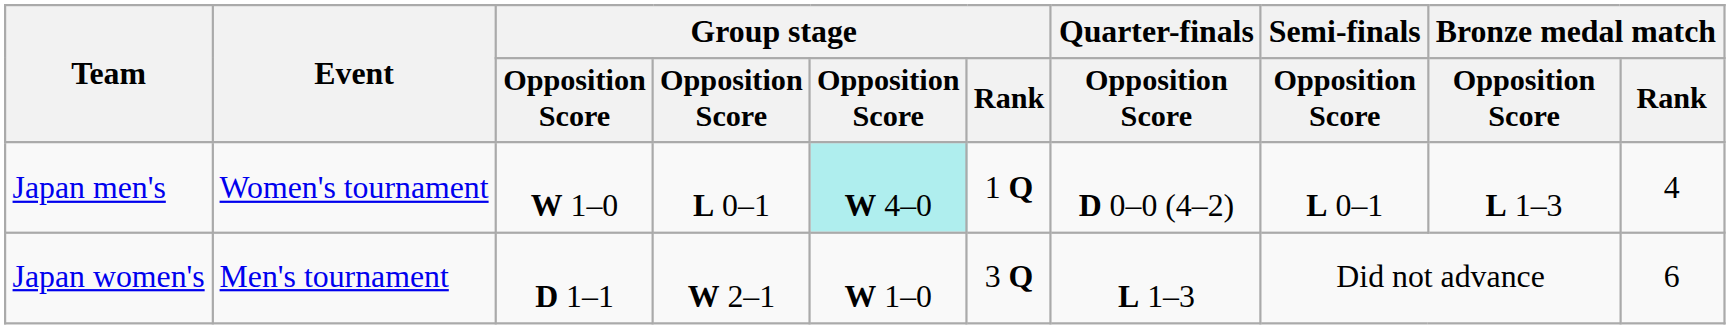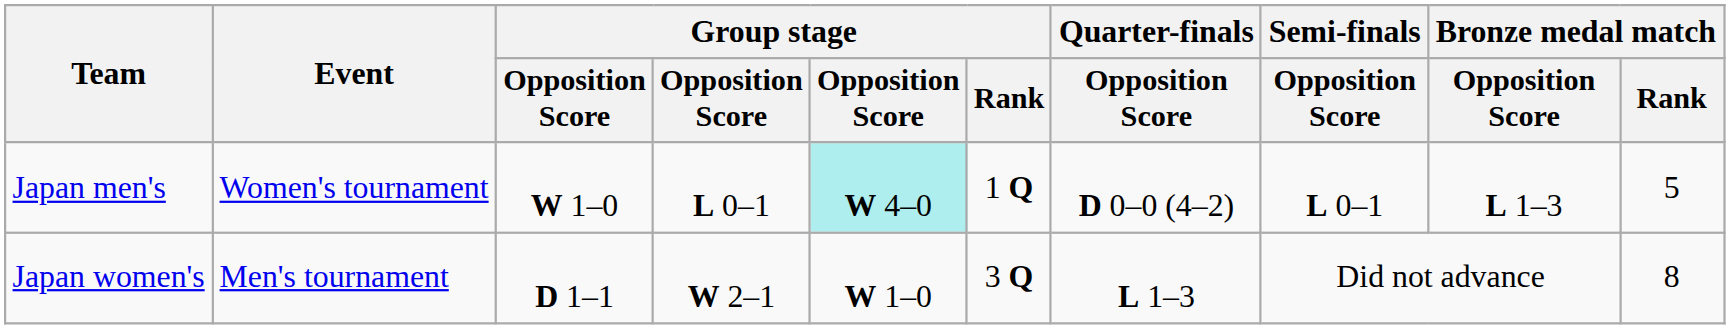Japan men's | Bronze medal match / Rank: 4 -> 5
Japan women's | Bronze medal match / Rank: 6 -> 8
